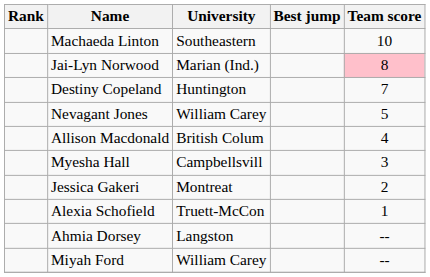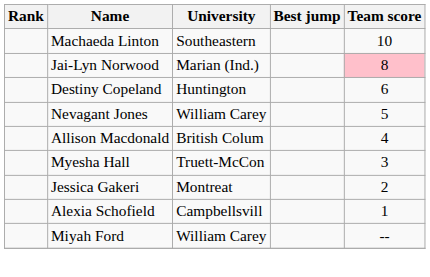Destiny Copeland | Team score: 7 -> 6
Myesha Hall | University: Campbellsvill -> Truett-McCon
Alexia Schofield | University: Truett-McCon -> Campbellsvill
- row: Ahmia Dorsey | Langston | --
